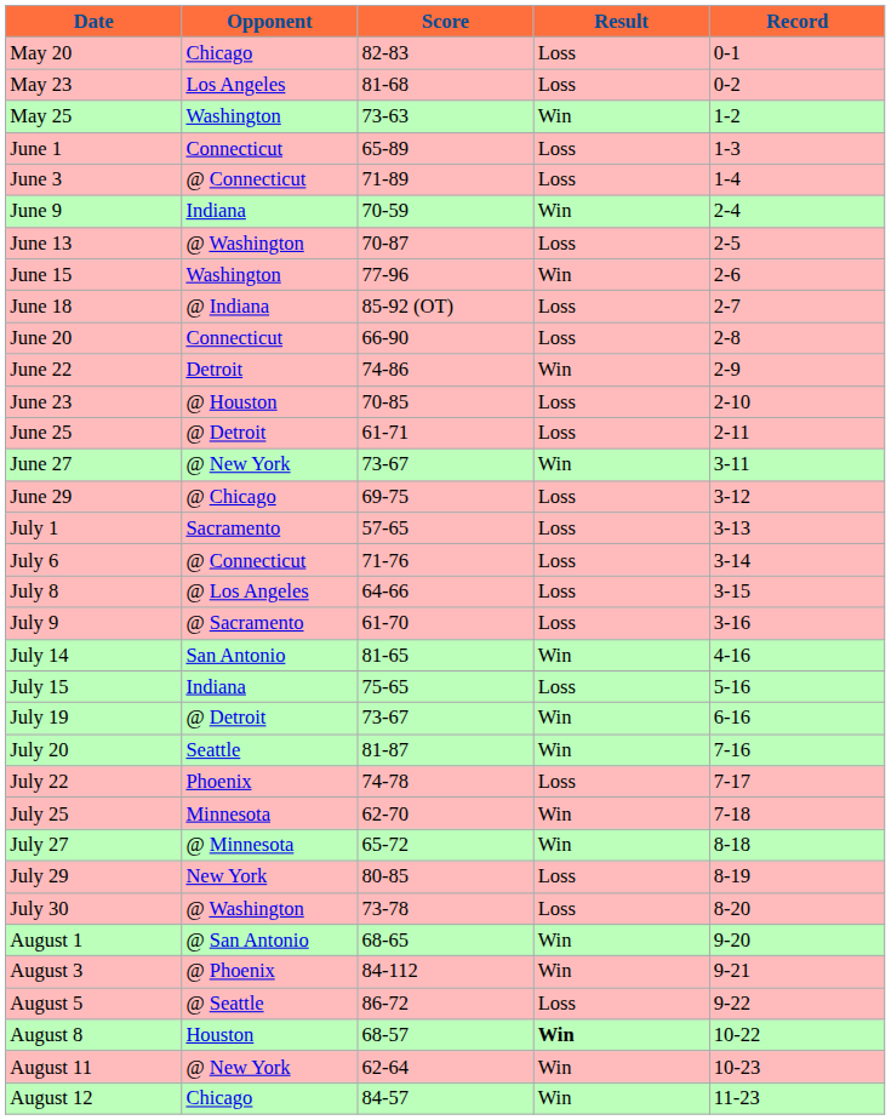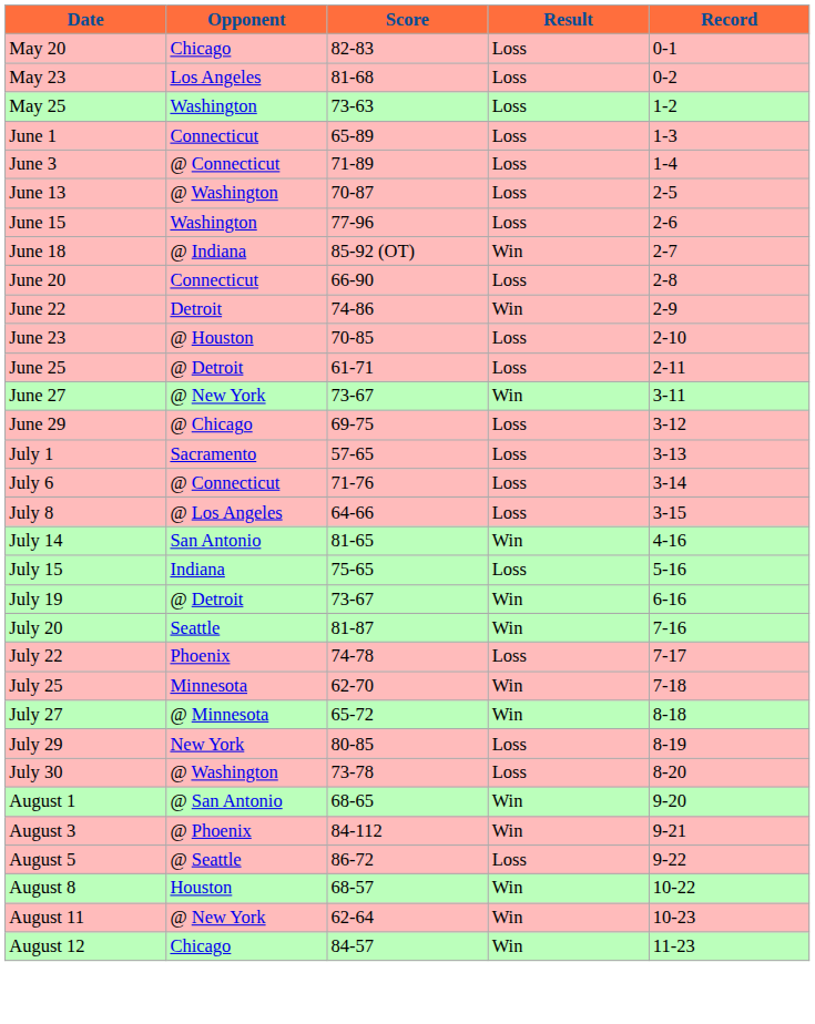May 25 | Result: Win -> Loss
- row: June 9 | Indiana | 70-59 | Win | 2-4
June 15 | Result: Win -> Loss
June 18 | Result: Loss -> Win
- row: July 9 | @ Sacramento | 61-70 | Loss | 3-16
August 8 | Result: bold -> normal
